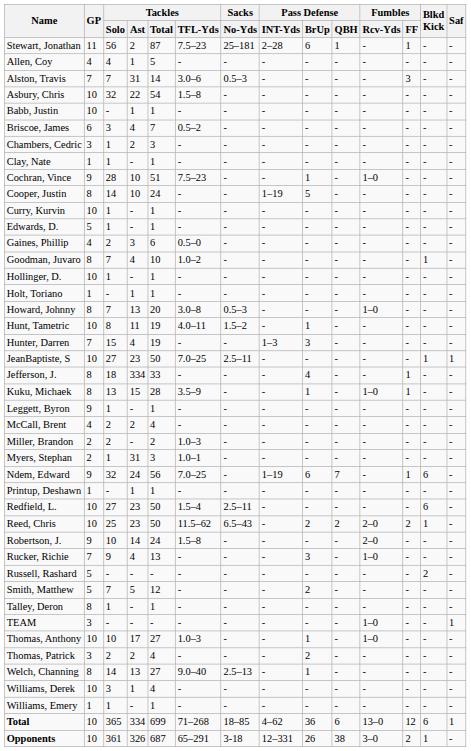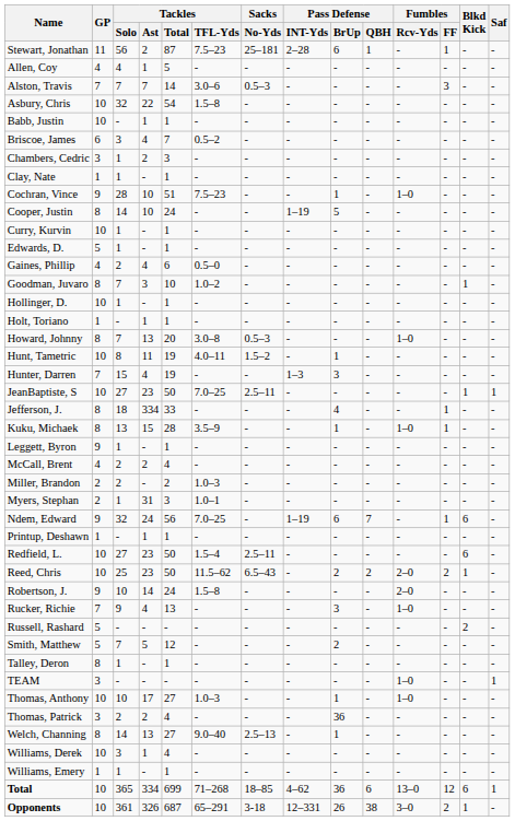Alston, Travis | Tackles / Ast: 31 -> 7
Gaines, Phillip | Tackles / Ast: 3 -> 4
Goodman, Juvaro | Tackles / Ast: 4 -> 3
Thomas, Patrick | Pass Defense / BrUp: 2 -> 36
